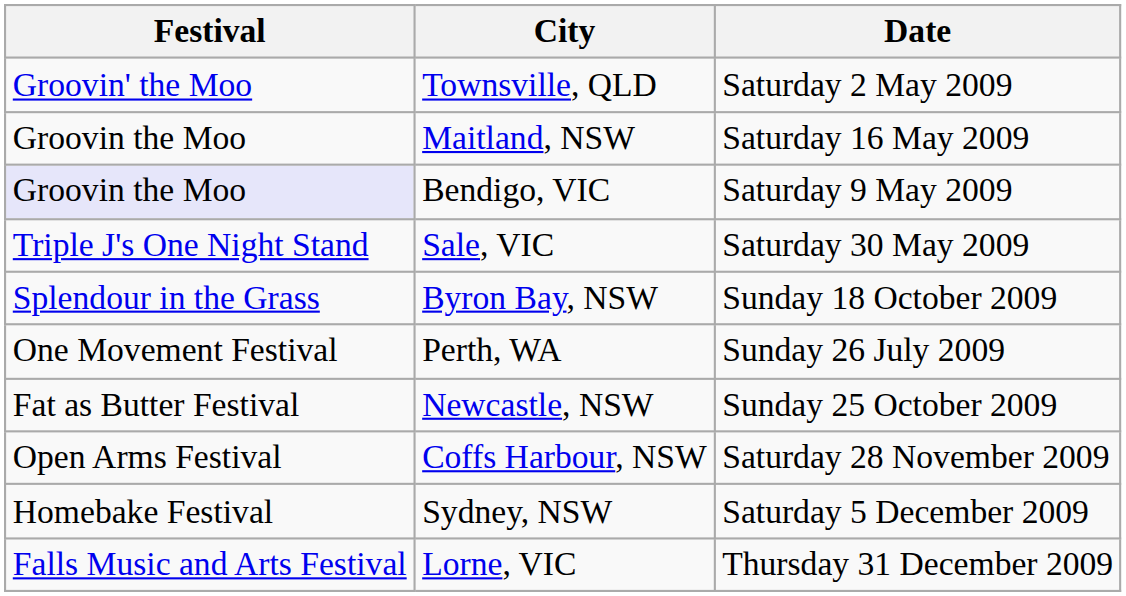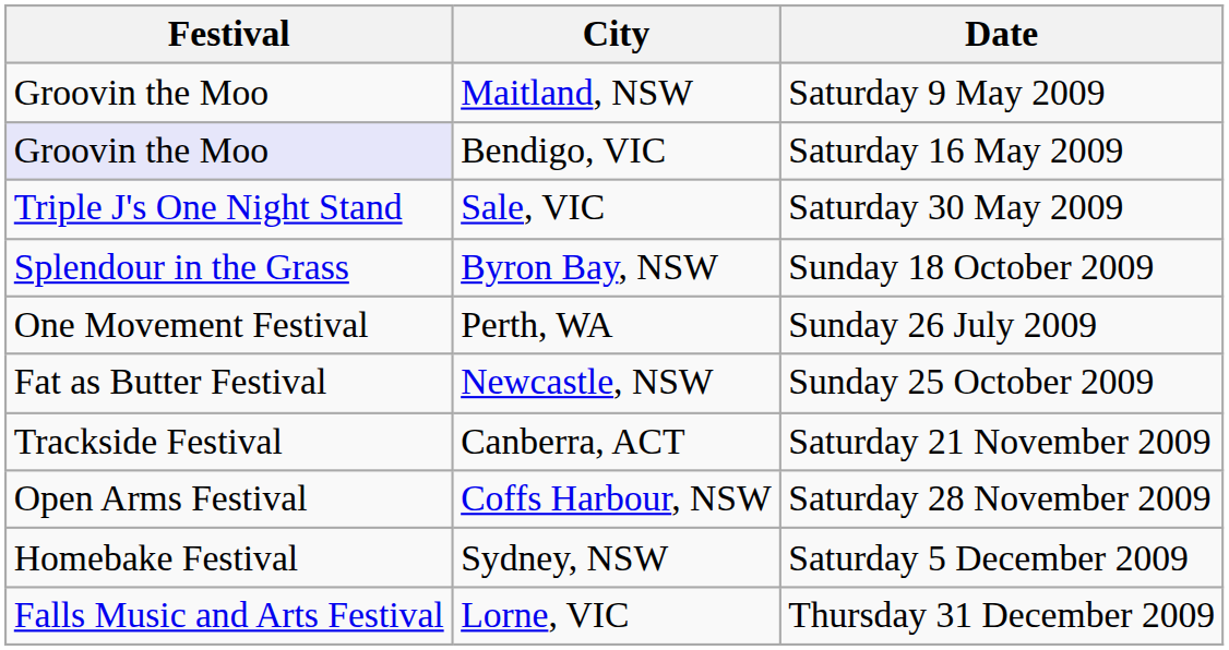- row: Groovin' the Moo | Townsville, QLD | Saturday 2 May 2009
Maitland, NSW | Date: Saturday 16 May 2009 -> Saturday 9 May 2009
Bendigo, VIC | Date: Saturday 9 May 2009 -> Saturday 16 May 2009
+ row: Trackside Festival | Canberra, ACT | Saturday 21 November 2009
